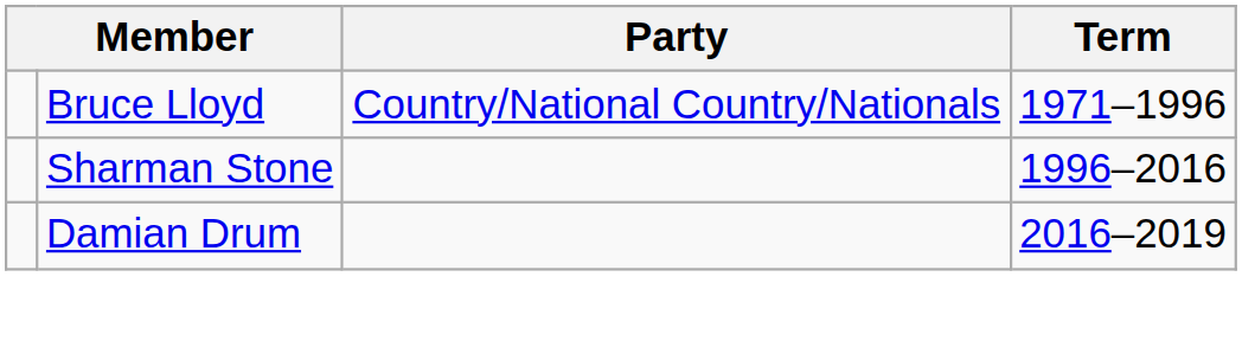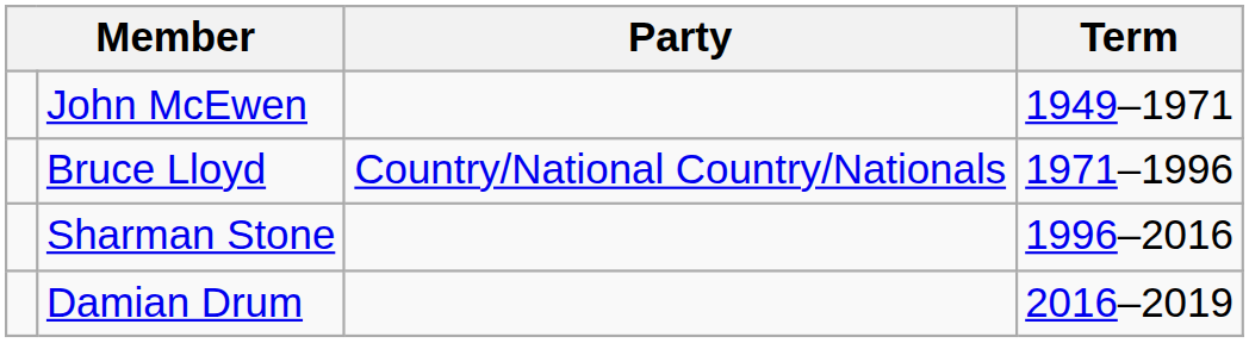+ row: John McEwen | 1949–1971
